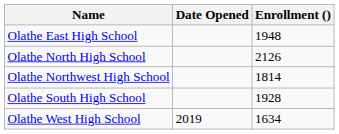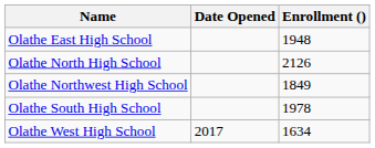Olathe Northwest High School | Enrollment (): 1814 -> 1849
Olathe South High School | Enrollment (): 1928 -> 1978
Olathe West High School | Date Opened: 2019 -> 2017
